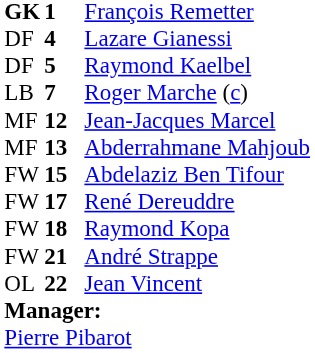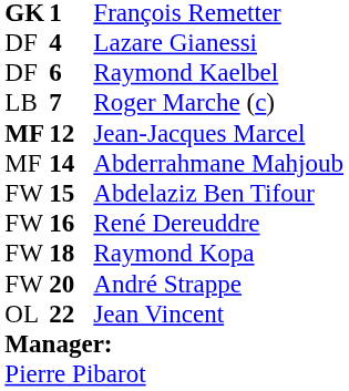Raymond Kaelbel | column 2: 5 -> 6
Jean-Jacques Marcel | column 1: normal -> bold
Abderrahmane Mahjoub | column 2: 13 -> 14
René Dereuddre | column 2: 17 -> 16
André Strappe | column 2: 21 -> 20
